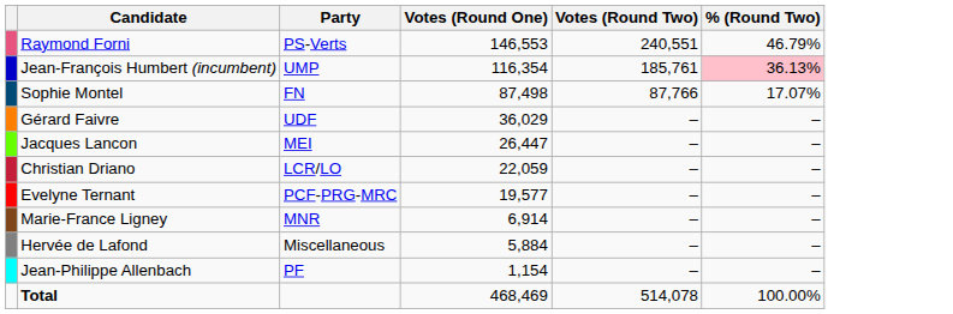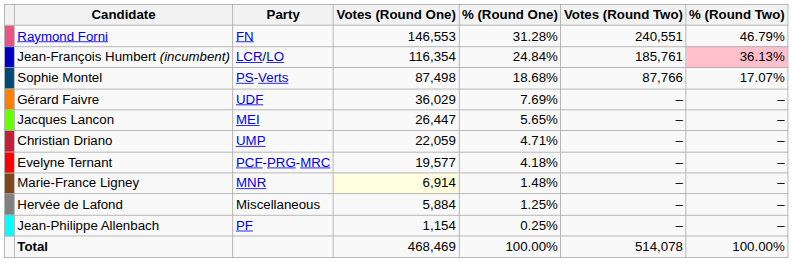+ column: % (Round One) | 31.28% | 24.84% | 18.68% | 7.69% | 5.65% | 4.71% | 4.18% | 1.48% | 1.25% | 0.25% | 100.00%
Raymond Forni | Party: PS-Verts -> FN
Jean-François Humbert (incumbent) | Party: UMP -> LCR/LO
Sophie Montel | Party: FN -> PS-Verts
Christian Driano | Party: LCR/LO -> UMP
Marie-France Ligney | Votes (Round One): no background -> lightyellow background
